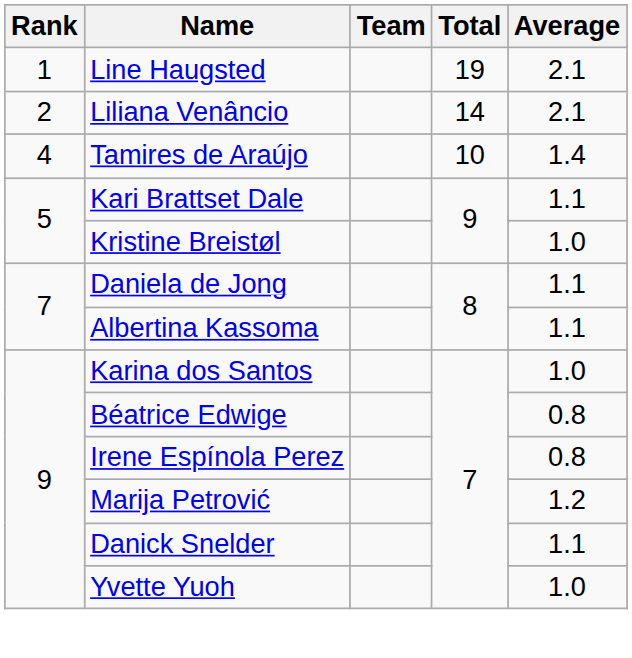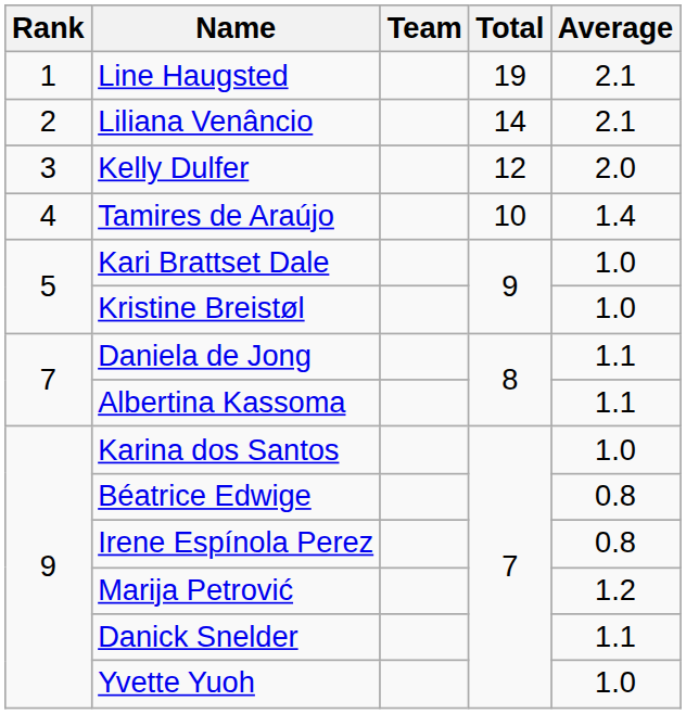+ row: 3 | Kelly Dulfer | 12 | 2.0
Kari Brattset Dale | Average: 1.1 -> 1.0
